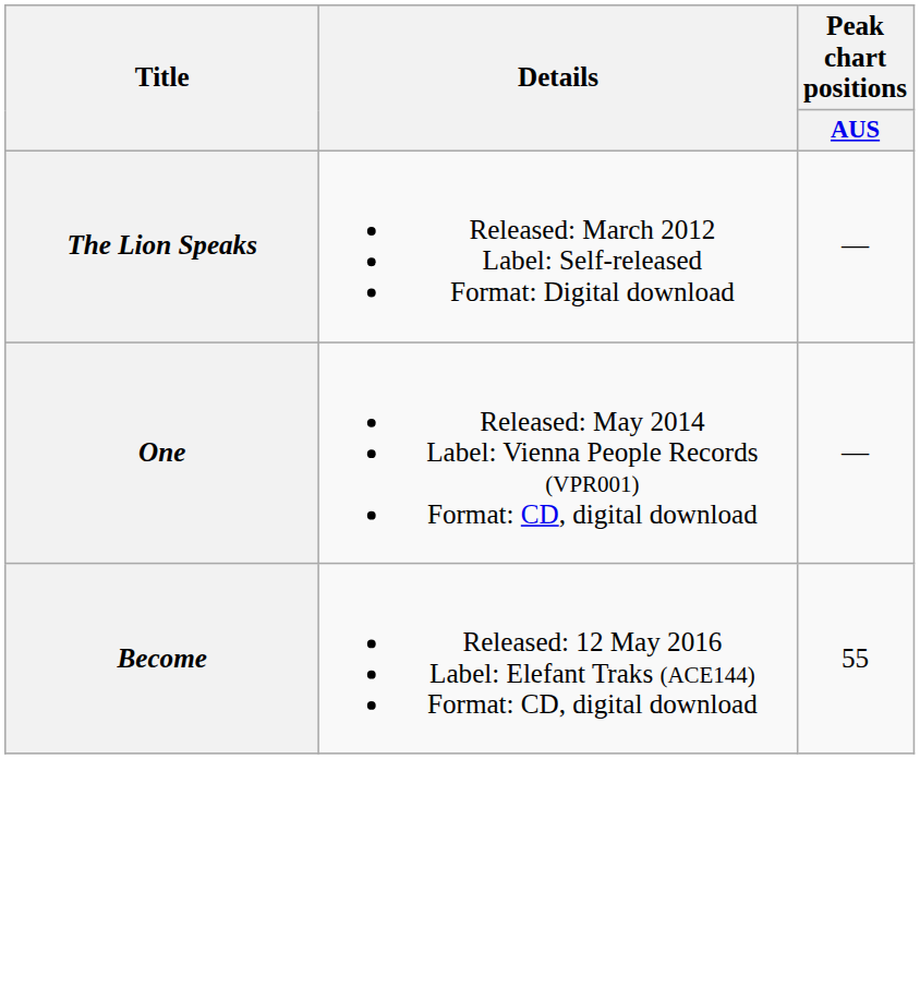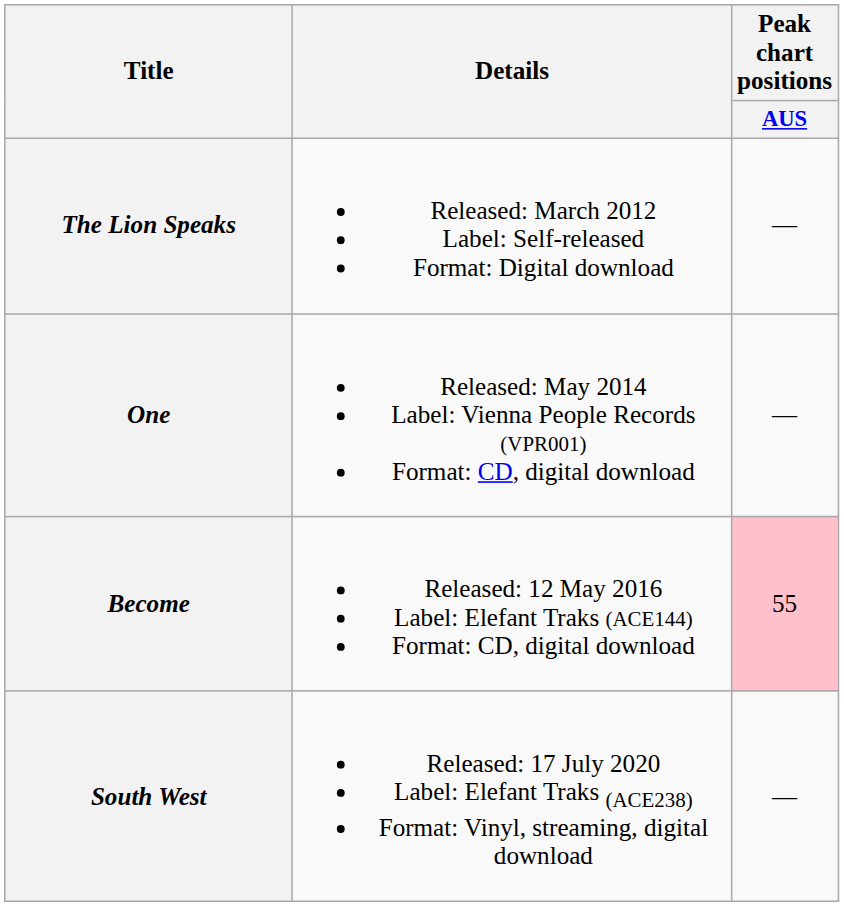Become | Peak chart positions / AUS: no background -> pink background
+ row: South West | Released: 17 July 2020 Label: Elefant Traks (ACE238) Format: Vinyl, streaming, digital download | —
